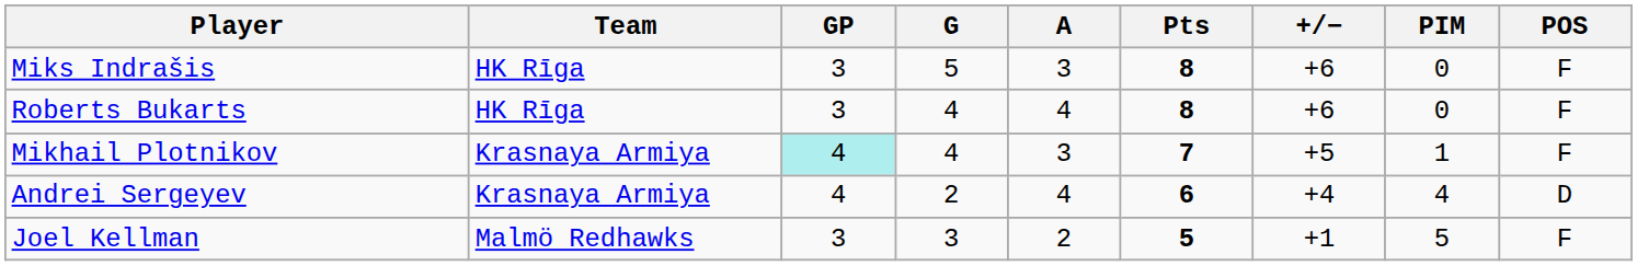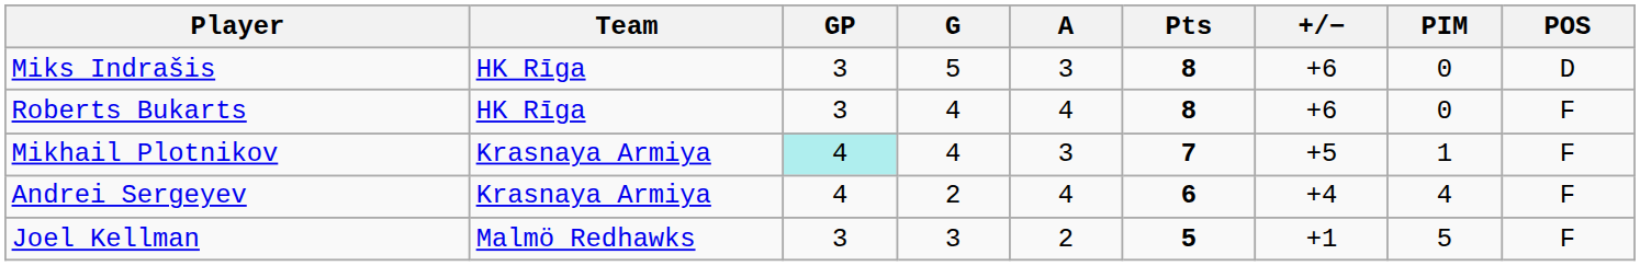Miks Indrašis | POS: F -> D
Andrei Sergeyev | POS: D -> F
